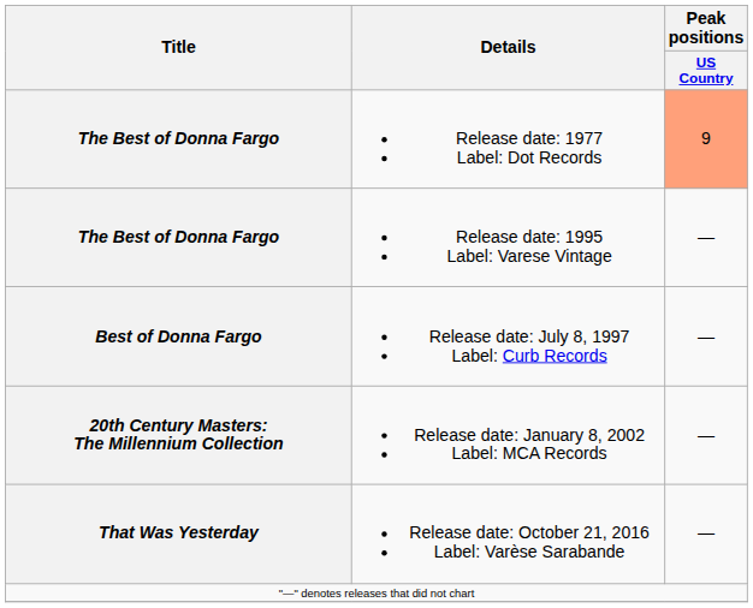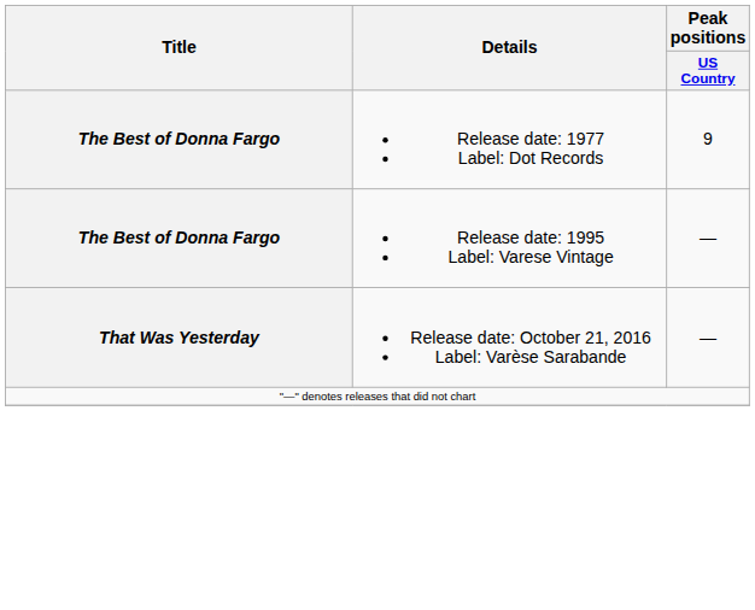Release date: 1977 Label: Dot Records | Peak positions / US Country: lightsalmon background -> no background
- row: Best of Donna Fargo | Release date: July 8, 1997 Label: Curb Records | —
- row: 20th Century Masters: The Millennium Collection | Release date: January 8, 2002 Label: MCA Records | —
